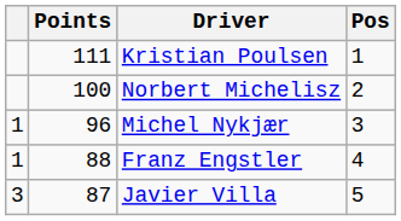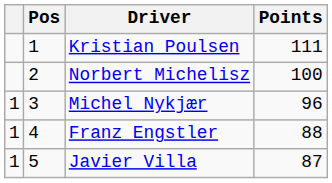columns swapped: Pos <-> Points
Javier Villa | column 1: 3 -> 1
